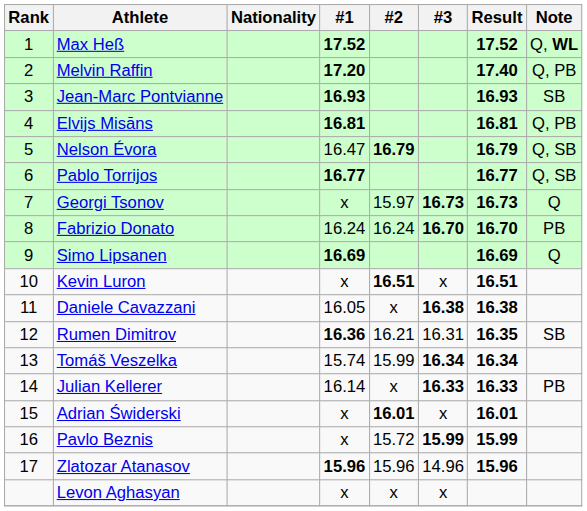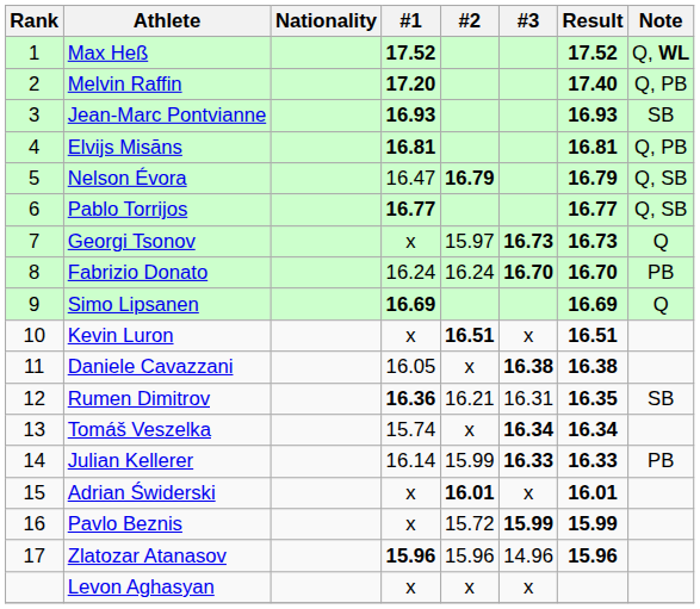Tomáš Veszelka | #2: 15.99 -> x
Julian Kellerer | #2: x -> 15.99
